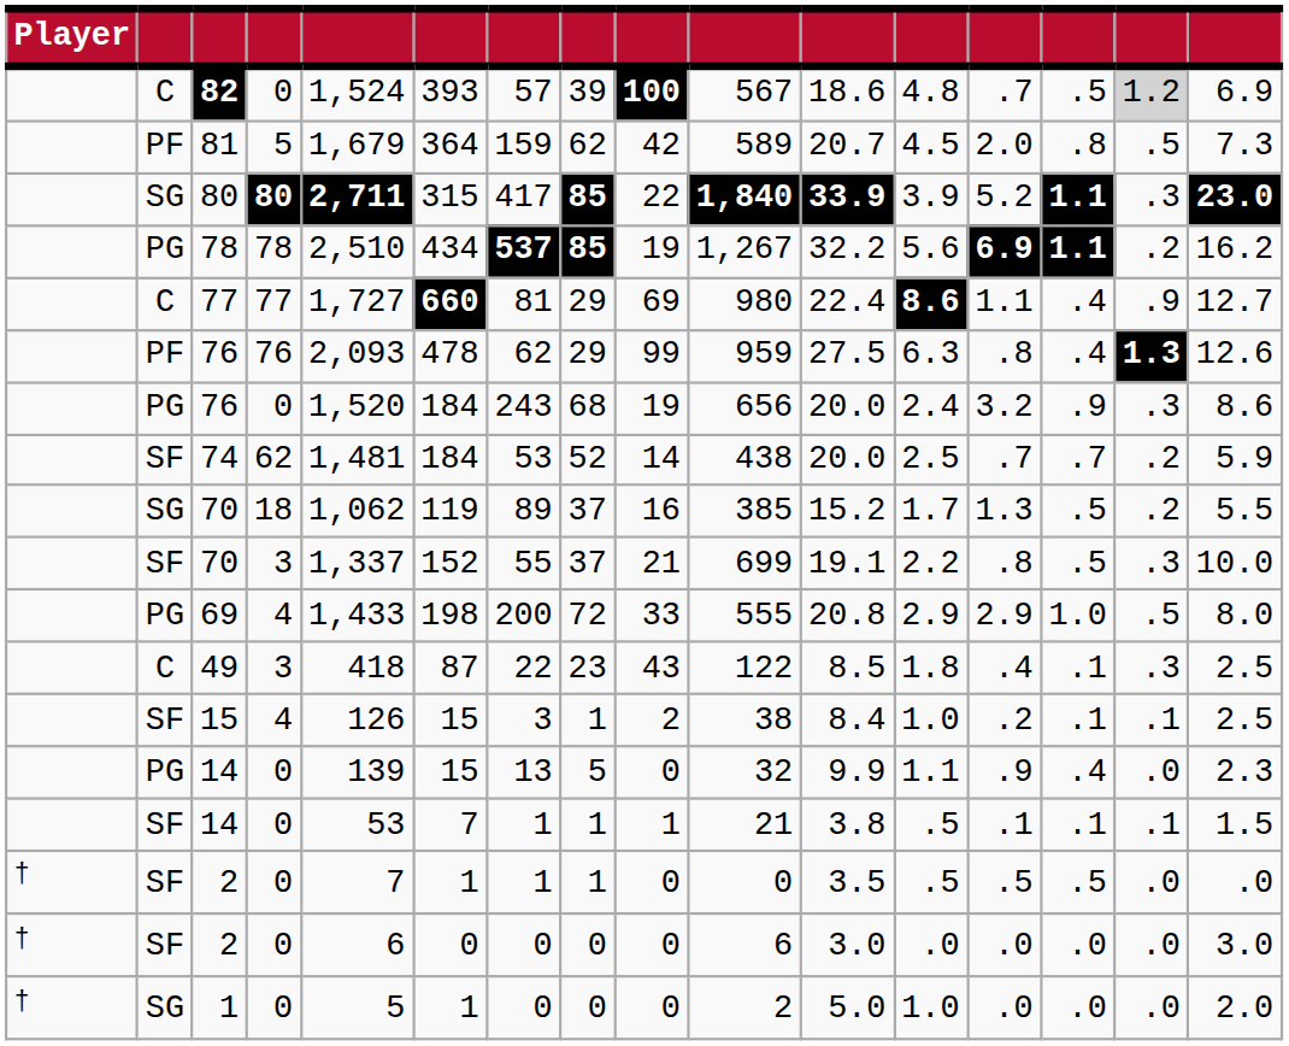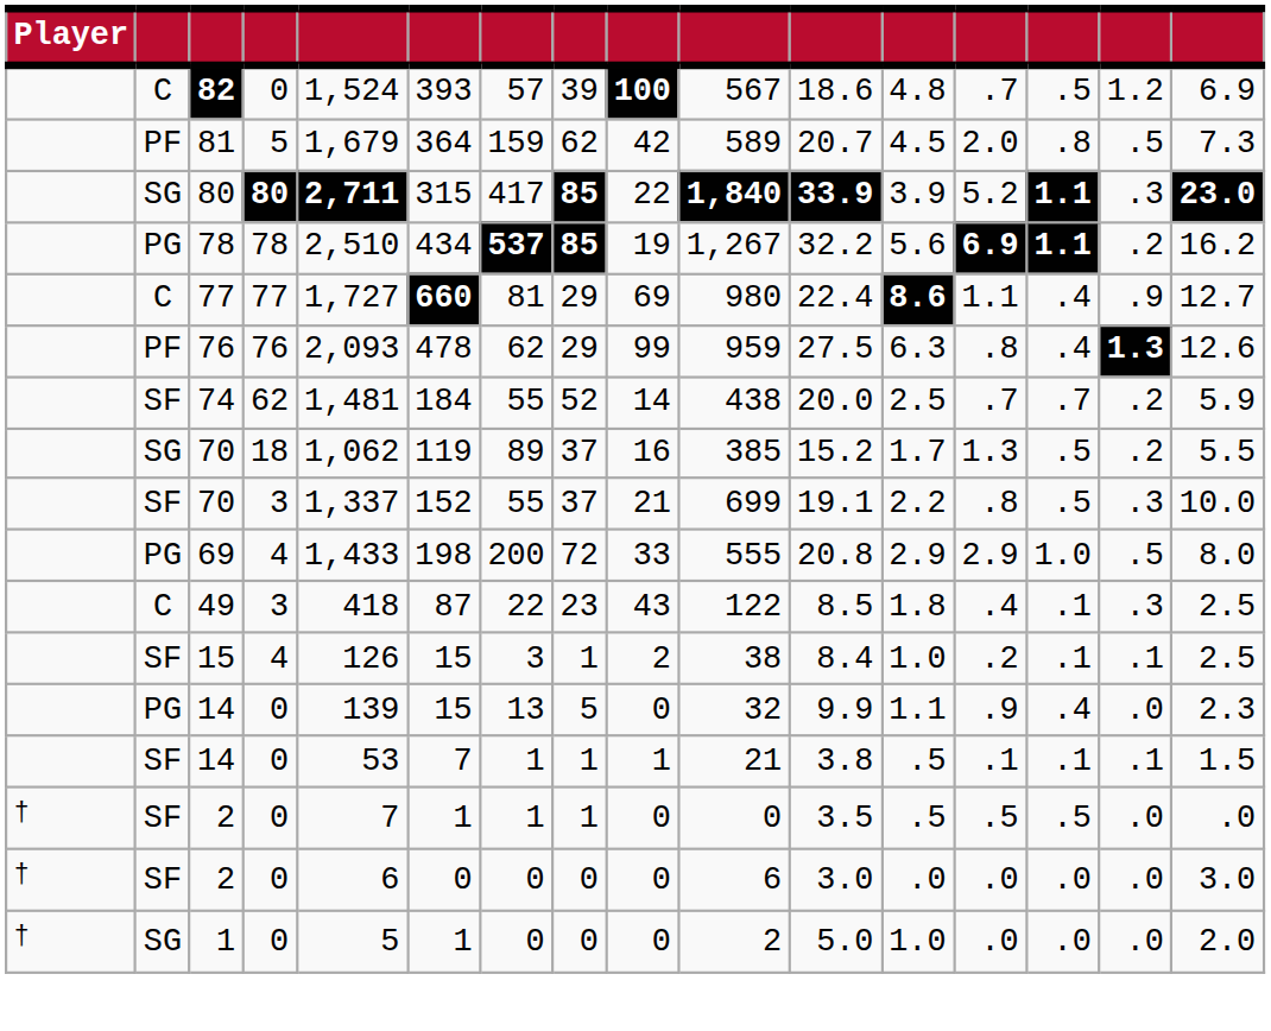82 | column 15: lightgrey background -> no background
- row: PG | 76 | 0 | 1,520 | 184 | 243 | 68 | 19 | 656 | 20.0 | 2.4 | 3.2 | .9 | .3 | 8.6
74 | column 7: 53 -> 55
